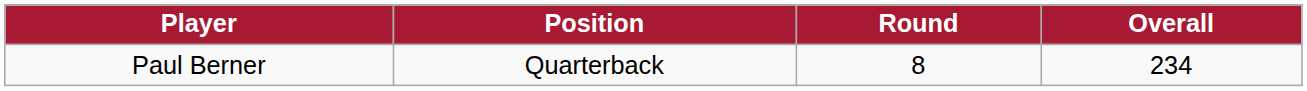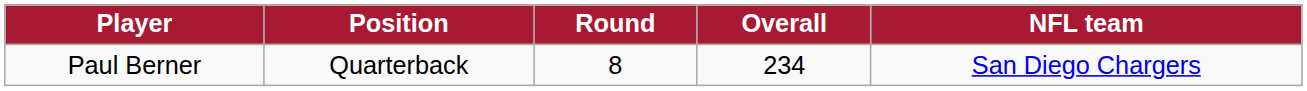+ column: NFL team | San Diego Chargers
